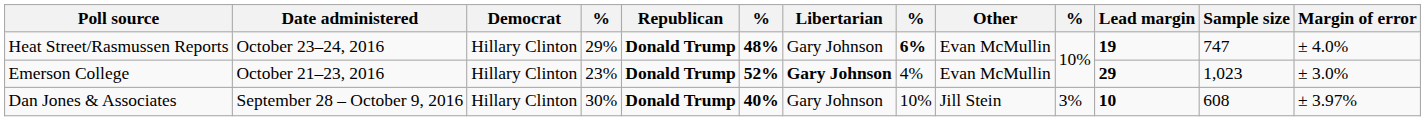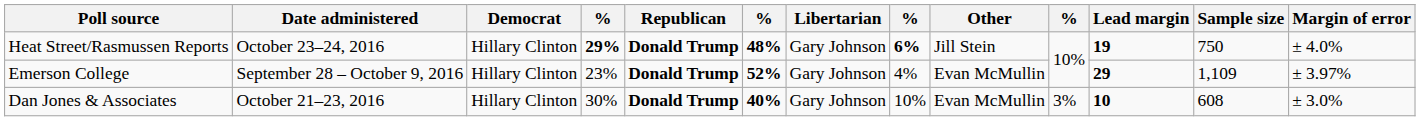Heat Street/Rasmussen Reports | column 4: normal -> bold
Heat Street/Rasmussen Reports | Other: Evan McMullin -> Jill Stein
Heat Street/Rasmussen Reports | Sample size: 747 -> 750
Emerson College | Date administered: October 21–23, 2016 -> September 28 – October 9, 2016
Emerson College | Libertarian: bold -> normal
Emerson College | Sample size: 1,023 -> 1,109
Emerson College | Margin of error: ± 3.0% -> ± 3.97%
Dan Jones & Associates | Date administered: September 28 – October 9, 2016 -> October 21–23, 2016
Dan Jones & Associates | Other: Jill Stein -> Evan McMullin
Dan Jones & Associates | Margin of error: ± 3.97% -> ± 3.0%
